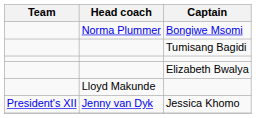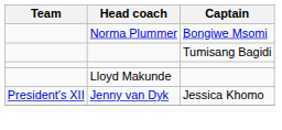- row: Elizabeth Bwalya
